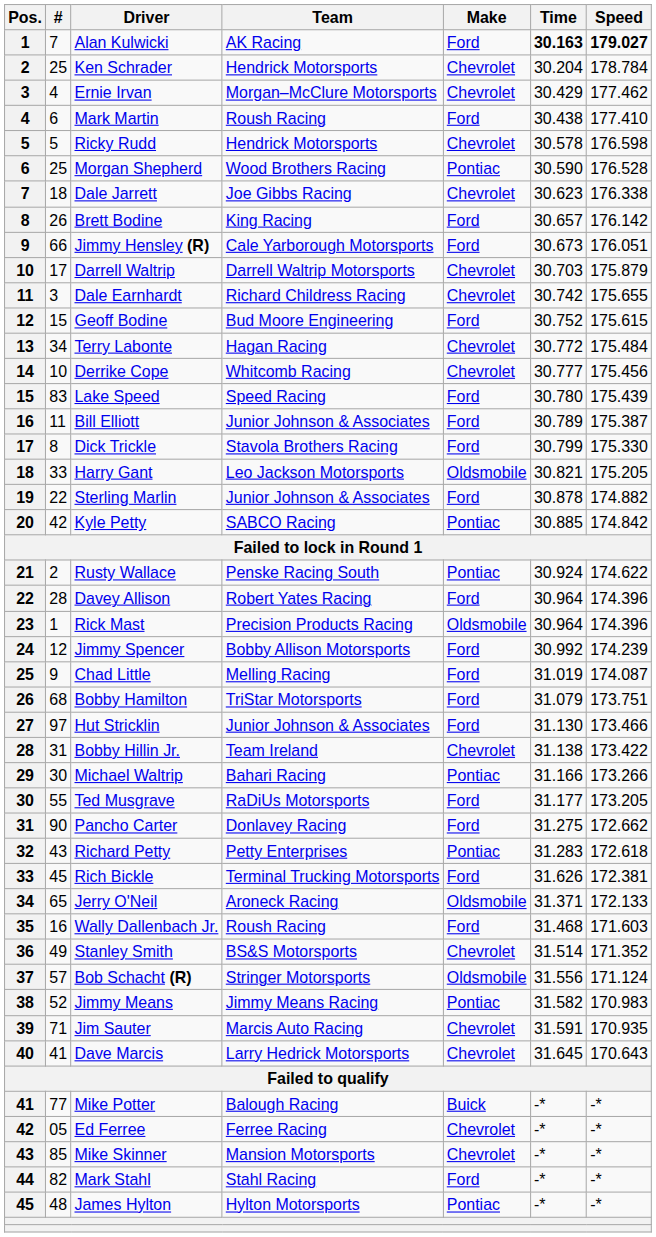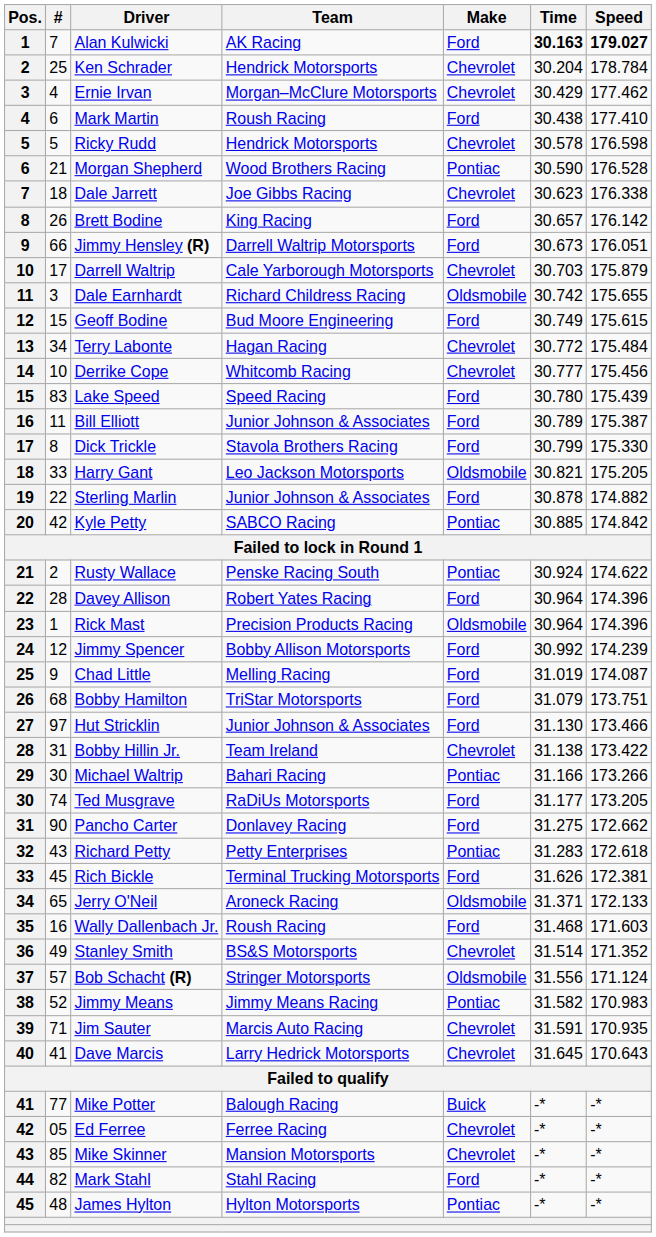Morgan Shepherd | #: 25 -> 21
Jimmy Hensley (R) | Team: Cale Yarborough Motorsports -> Darrell Waltrip Motorsports
Darrell Waltrip | Team: Darrell Waltrip Motorsports -> Cale Yarborough Motorsports
Dale Earnhardt | Make: Chevrolet -> Oldsmobile
Geoff Bodine | Time: 30.752 -> 30.749
Ted Musgrave | #: 55 -> 74
